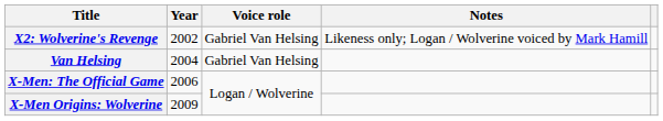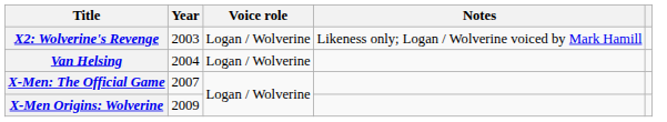X2: Wolverine's Revenge | Year: 2002 -> 2003
X2: Wolverine's Revenge | Voice role: Gabriel Van Helsing -> Logan / Wolverine
Van Helsing | Voice role: Gabriel Van Helsing -> Logan / Wolverine
X-Men: The Official Game | Year: 2006 -> 2007
